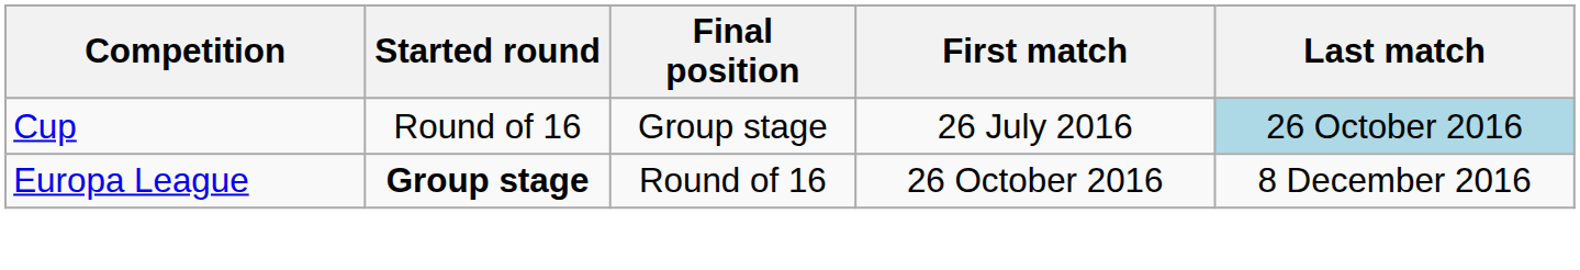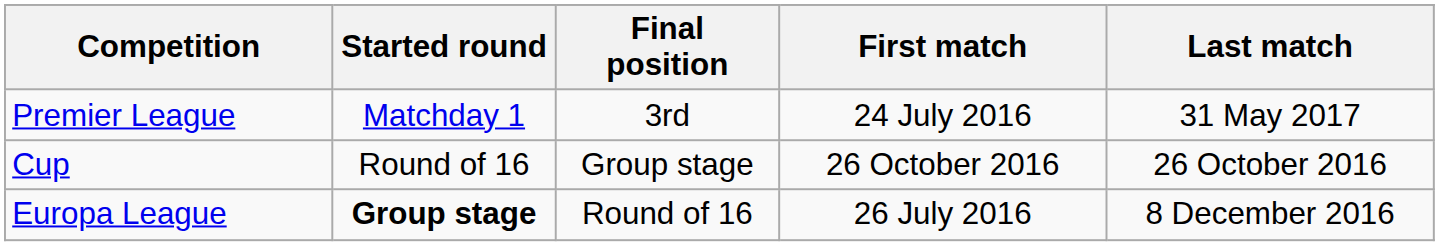+ row: Premier League | Matchday 1 | 3rd | 24 July 2016 | 31 May 2017
Cup | First match: 26 July 2016 -> 26 October 2016
Cup | Last match: lightblue background -> no background
Europa League | First match: 26 October 2016 -> 26 July 2016
